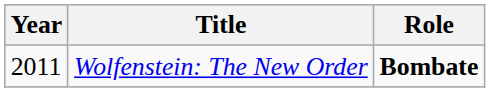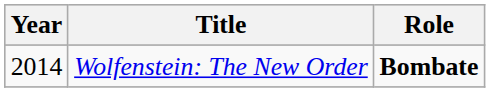Wolfenstein: The New Order | Year: 2011 -> 2014
